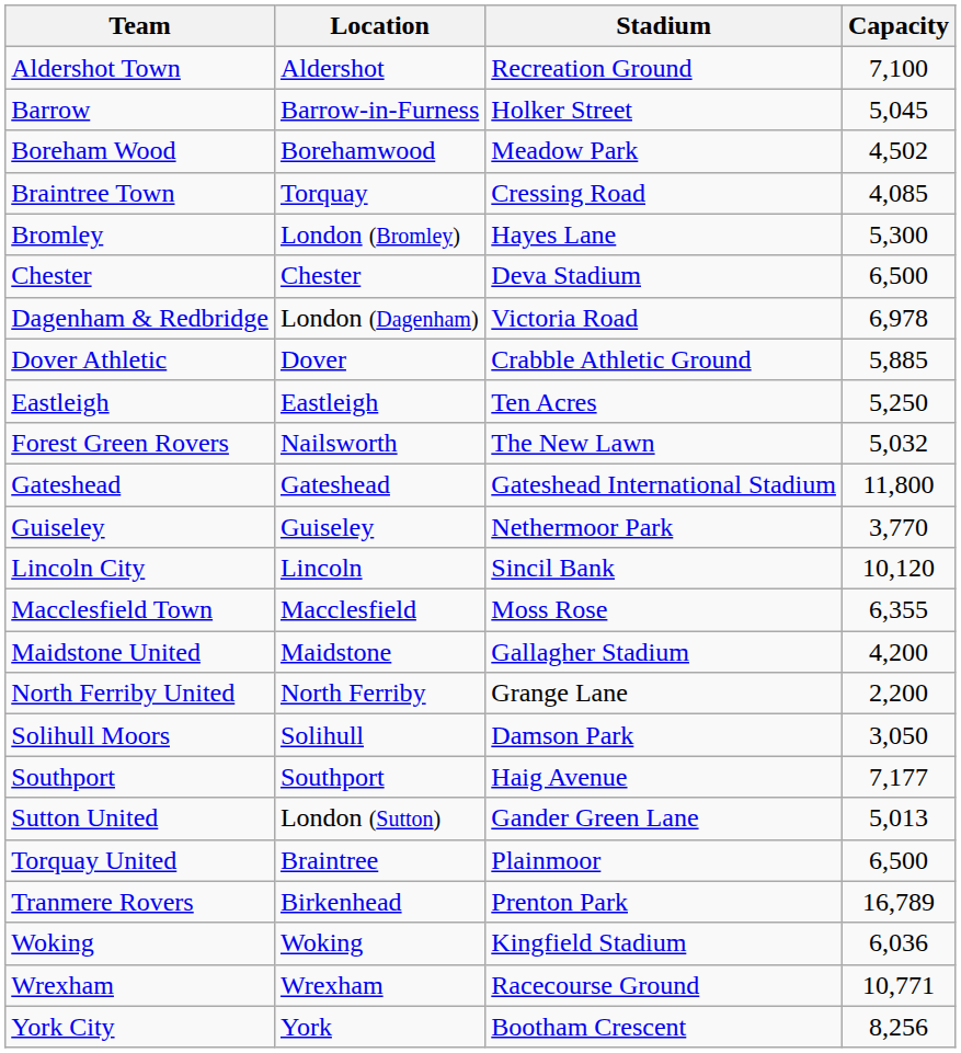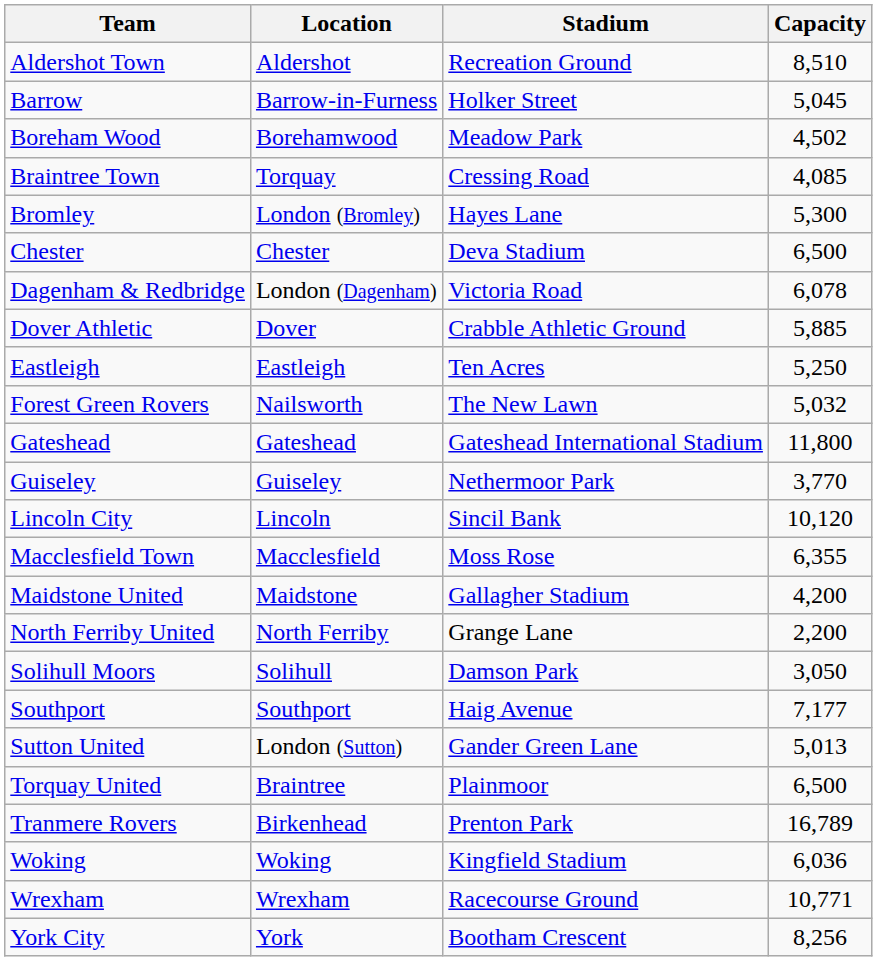Aldershot Town | Capacity: 7,100 -> 8,510
Dagenham & Redbridge | Capacity: 6,978 -> 6,078
